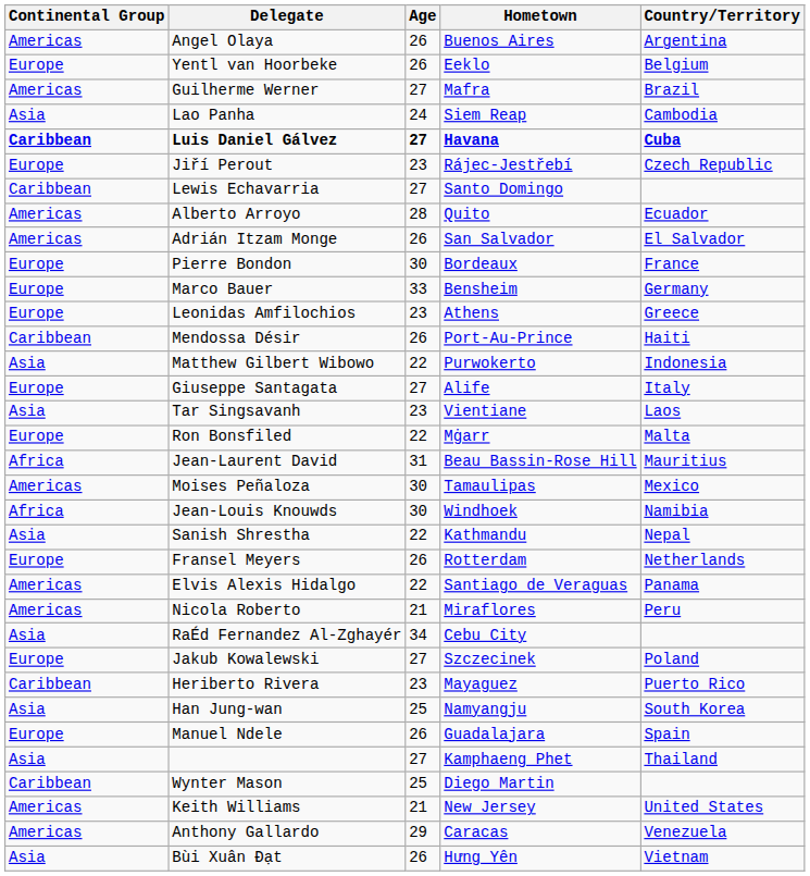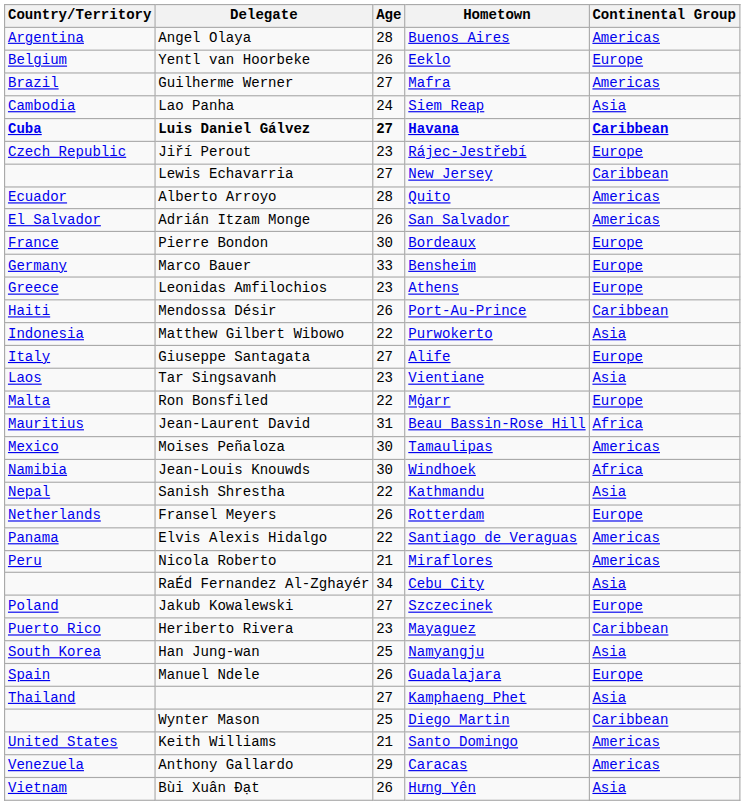columns swapped: Country/Territory <-> Continental Group
Angel Olaya | Age: 26 -> 28
Lewis Echavarria | Hometown: Santo Domingo -> New Jersey
Keith Williams | Hometown: New Jersey -> Santo Domingo
